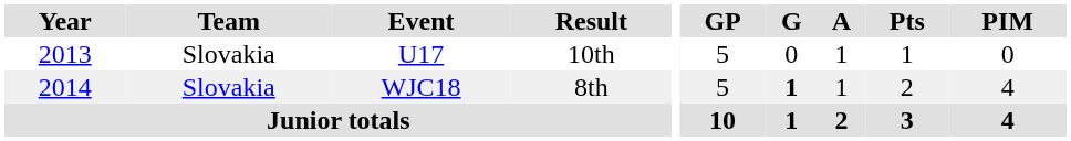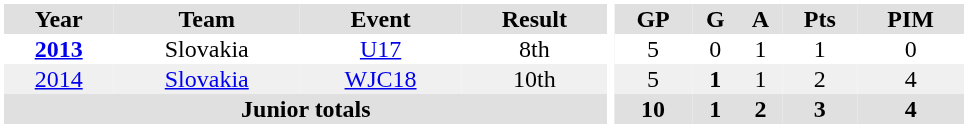U17 | Year: normal -> bold
U17 | Result: 10th -> 8th
WJC18 | Result: 8th -> 10th
